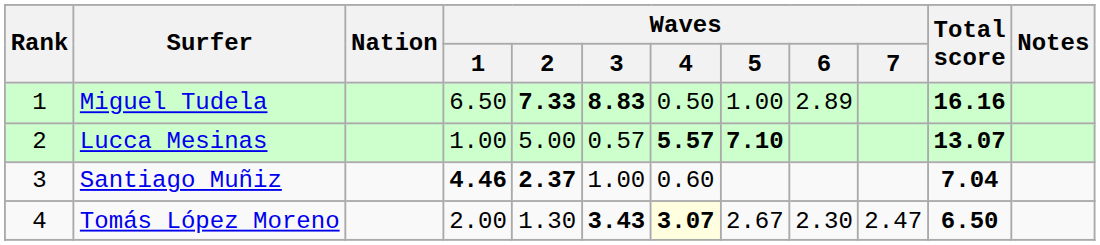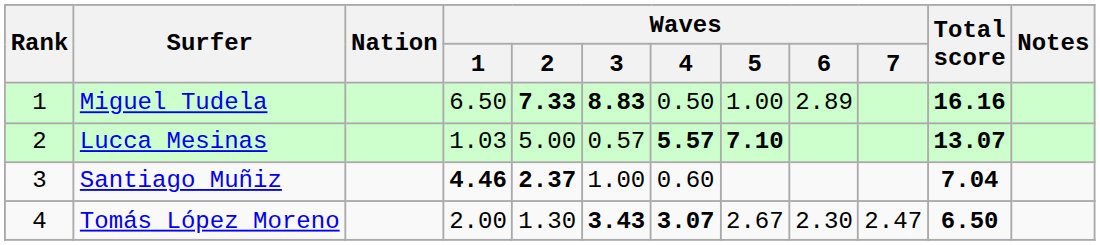Lucca Mesinas | Waves / 1: 1.00 -> 1.03
Tomás López Moreno | Waves / 4: lightyellow background -> no background
